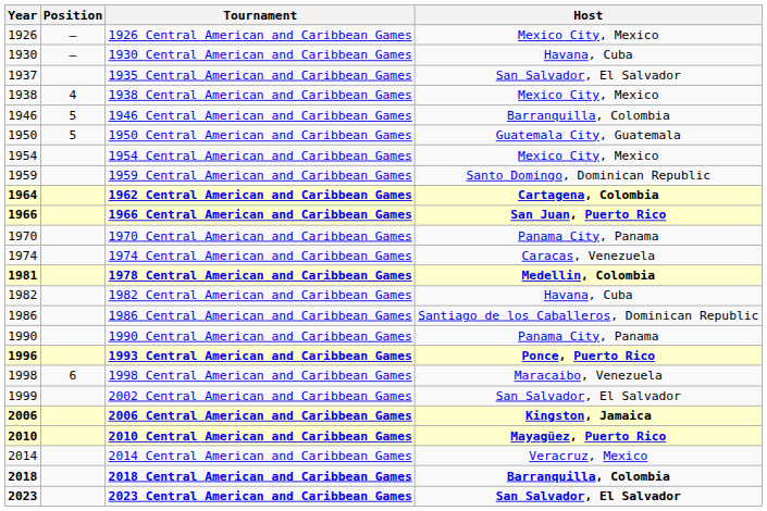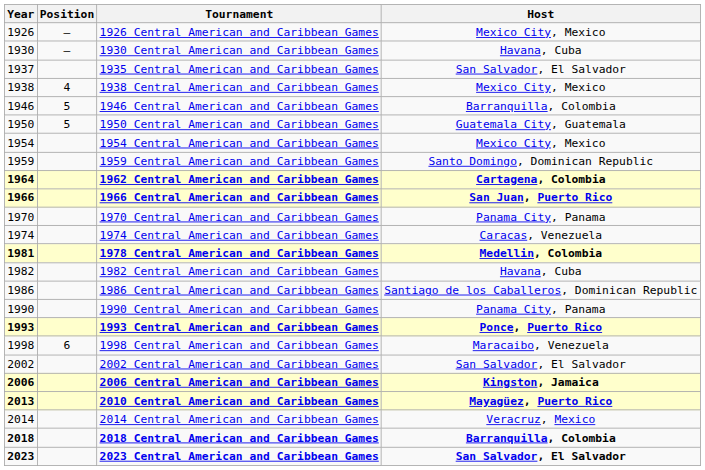1993 Central American and Caribbean Games | Year: 1996 -> 1993
2002 Central American and Caribbean Games | Year: 1999 -> 2002
2010 Central American and Caribbean Games | Year: 2010 -> 2013
